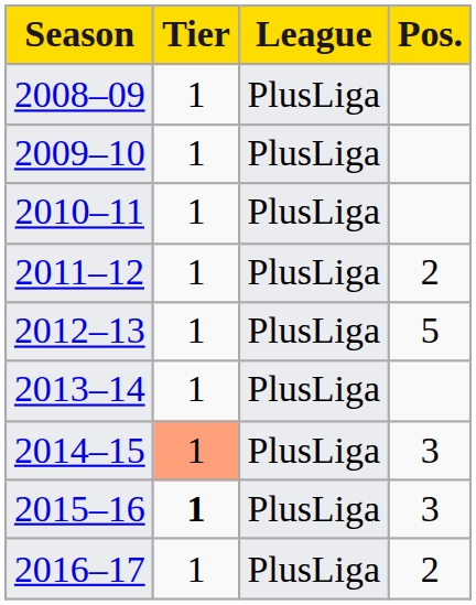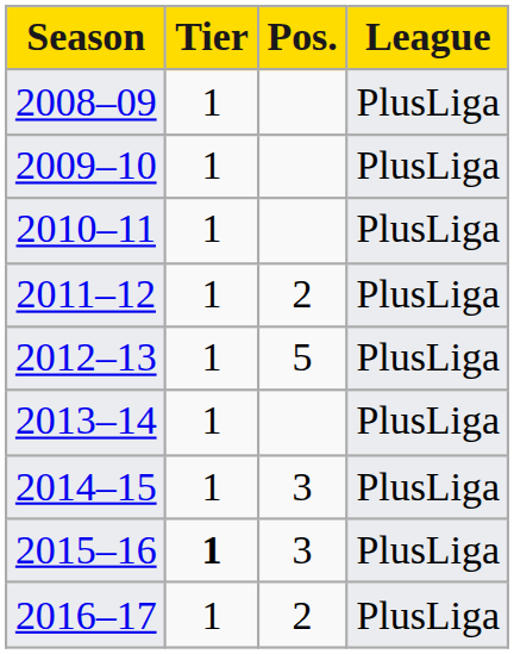columns swapped: League <-> Pos.
2014–15 | Tier: lightsalmon background -> no background
